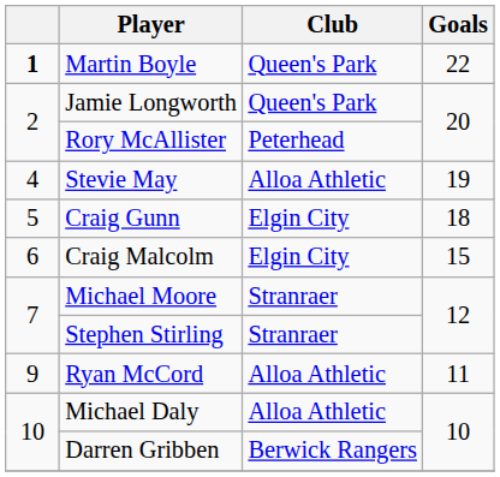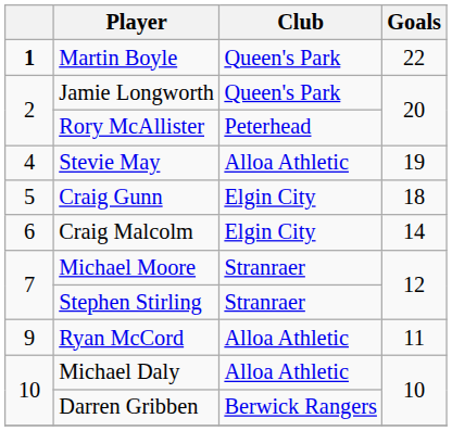Craig Malcolm | Goals: 15 -> 14
